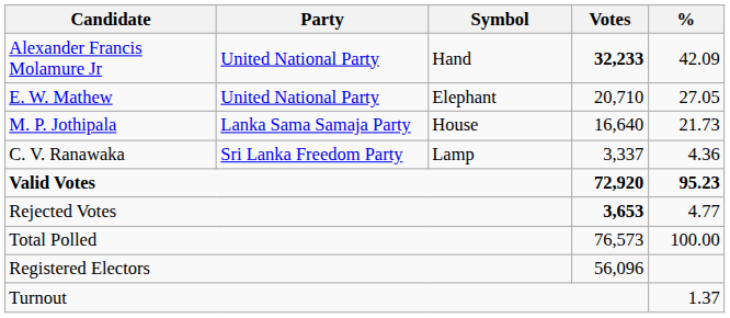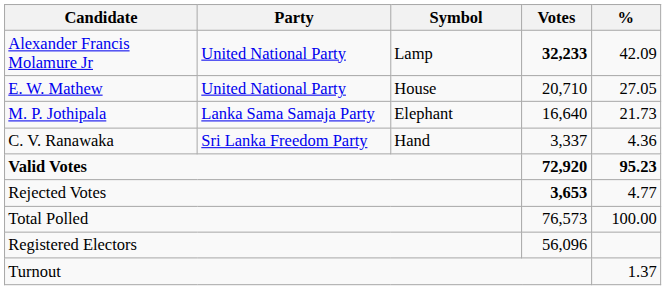Alexander Francis Molamure Jr | Symbol: Hand -> Lamp
E. W. Mathew | Symbol: Elephant -> House
M. P. Jothipala | Symbol: House -> Elephant
C. V. Ranawaka | Symbol: Lamp -> Hand
